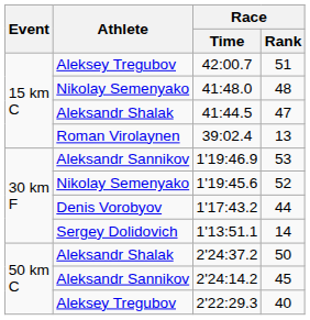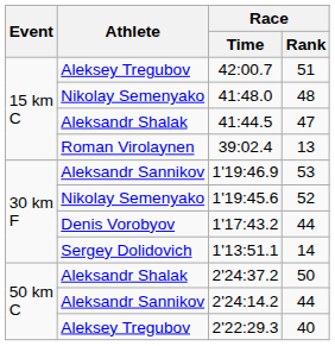2'24:14.2 | Race / Rank: 45 -> 44
